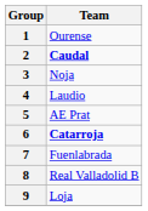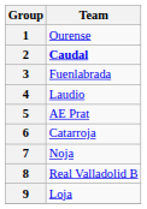3 | Team: Noja -> Fuenlabrada
6 | Team: bold -> normal
7 | Team: Fuenlabrada -> Noja
